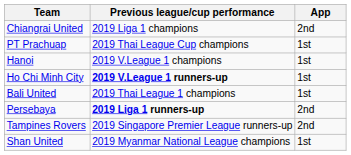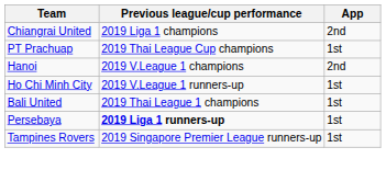Hanoi | App: 1st -> 2nd
Ho Chi Minh City | Previous league/cup performance: bold -> normal
Persebaya | App: 2nd -> 1st
Tampines Rovers | App: 2nd -> 1st
- row: Shan United | 2019 Myanmar National League champions | 1st
